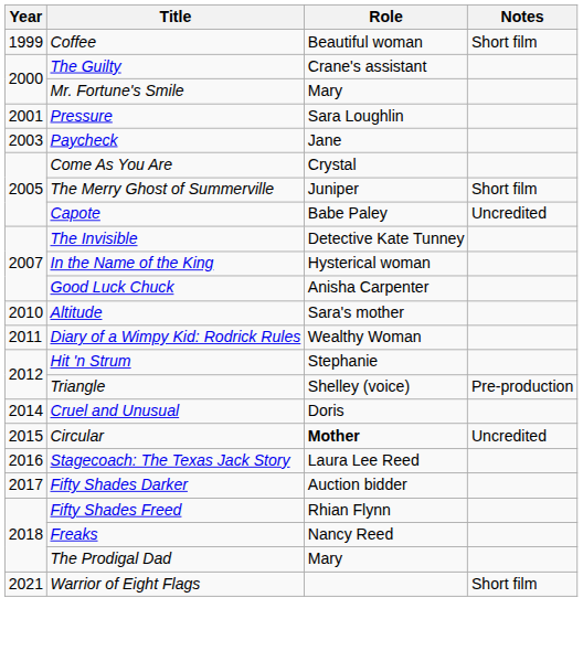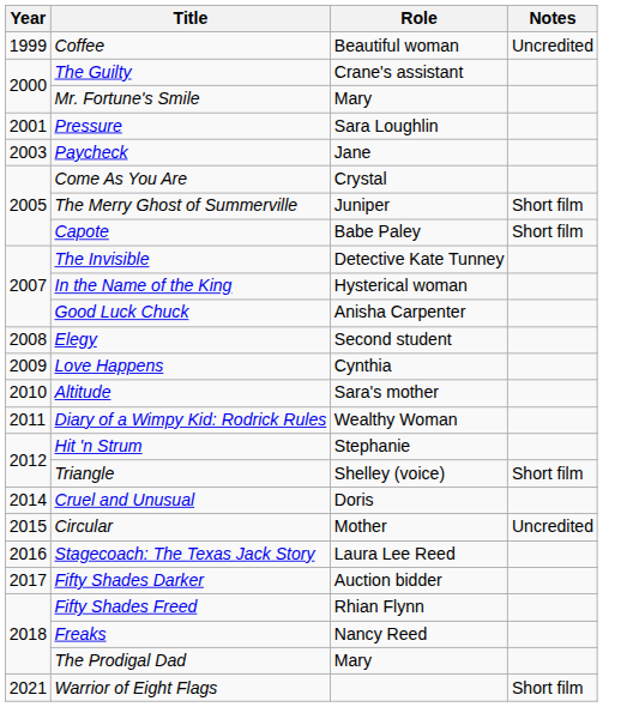Coffee | Notes: Short film -> Uncredited
Capote | Notes: Uncredited -> Short film
+ row: 2008 | Elegy | Second student
+ row: 2009 | Love Happens | Cynthia
Triangle | Notes: Pre-production -> Short film
Circular | Role: bold -> normal
